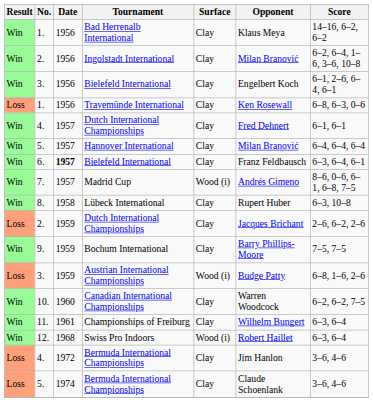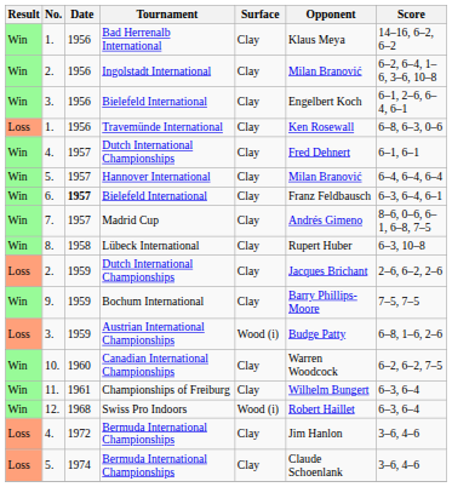Madrid Cup | Surface: Wood (i) -> Clay
